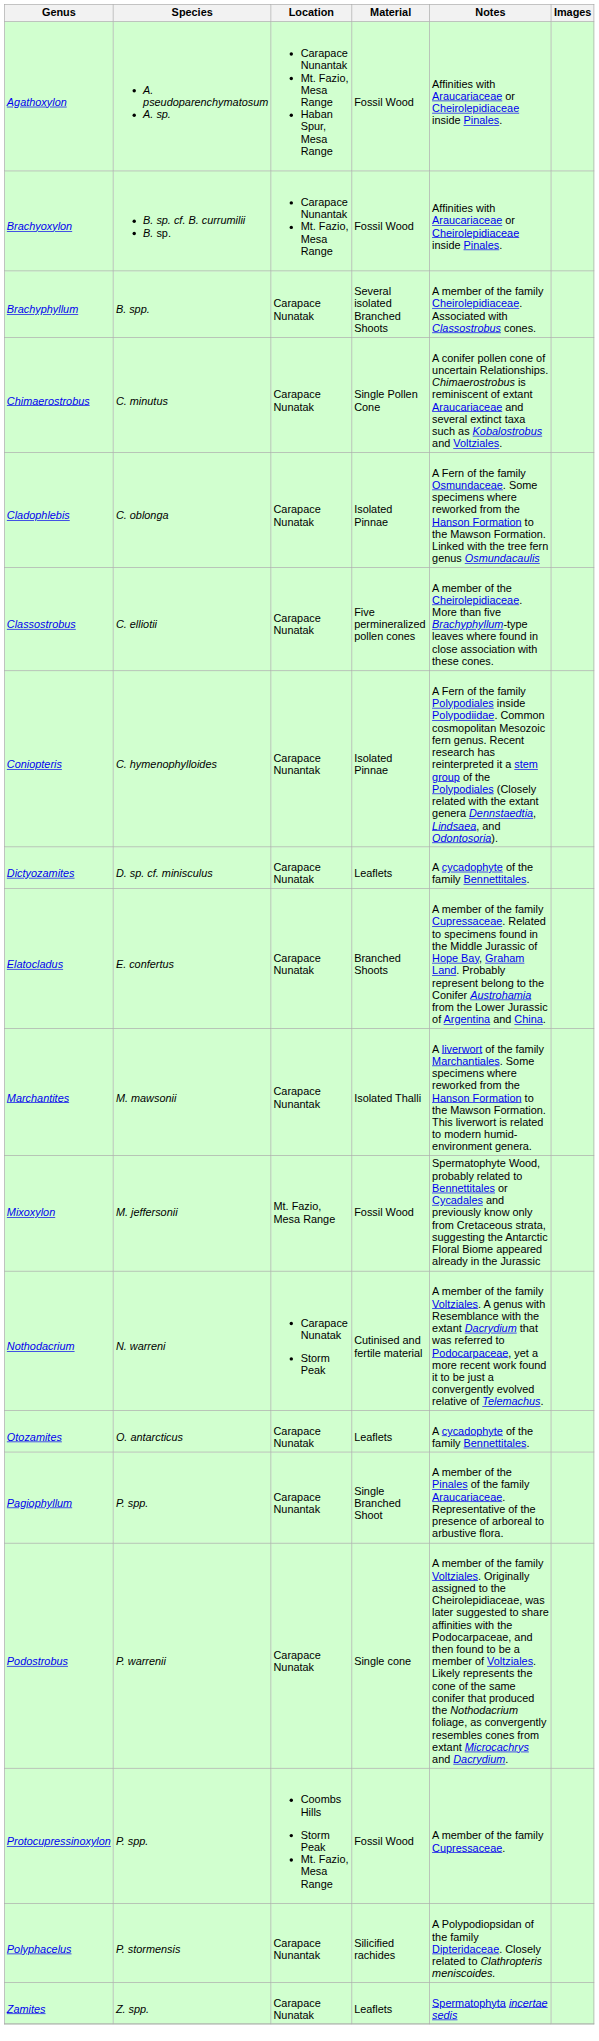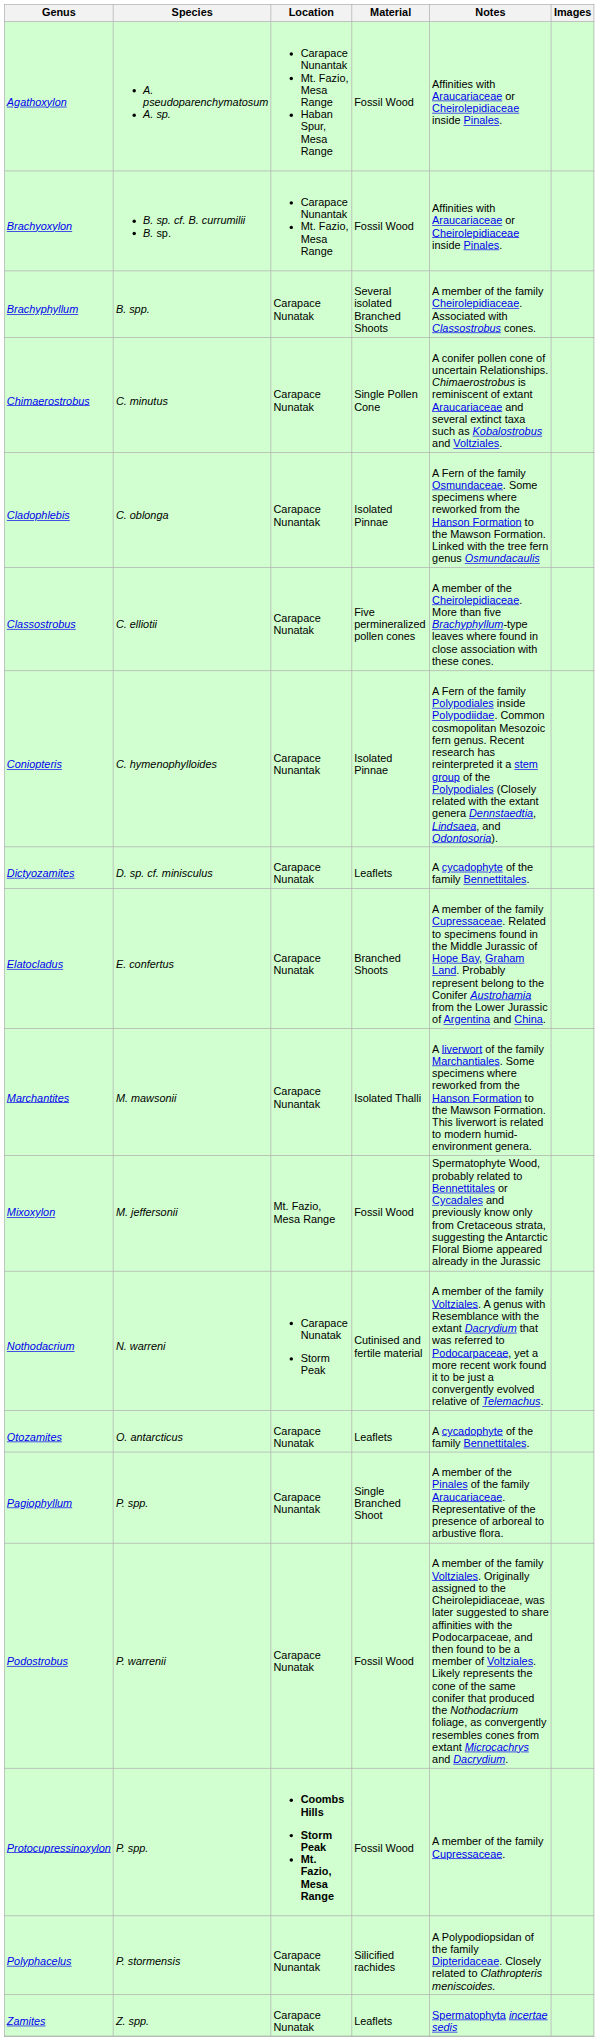Cladophlebis | Location: Carapace Nunatak -> Carapace Nunantak
Podostrobus | Material: Single cone -> Fossil Wood
Protocupressinoxylon | Location: normal -> bold
